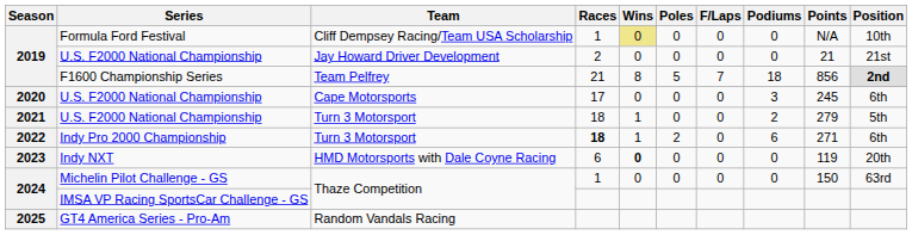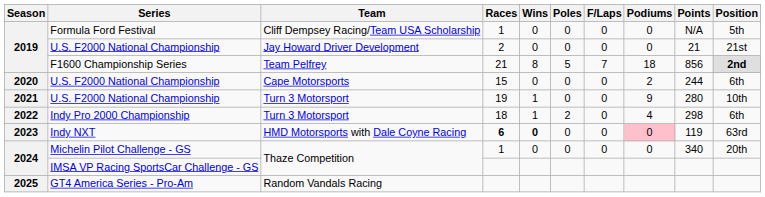Formula Ford Festival | Wins: khaki background -> no background
Formula Ford Festival | Position: 10th -> 5th
U.S. F2000 National Championship / Cape Motorsports | Races: 17 -> 15
U.S. F2000 National Championship / Cape Motorsports | Podiums: 3 -> 2
U.S. F2000 National Championship / Cape Motorsports | Points: 245 -> 244
U.S. F2000 National Championship / Turn 3 Motorsport | Races: 18 -> 19
U.S. F2000 National Championship / Turn 3 Motorsport | Podiums: 2 -> 9
U.S. F2000 National Championship / Turn 3 Motorsport | Points: 279 -> 280
U.S. F2000 National Championship / Turn 3 Motorsport | Position: 5th -> 10th
Indy Pro 2000 Championship | Races: bold -> normal
Indy Pro 2000 Championship | Podiums: 6 -> 4
Indy Pro 2000 Championship | Points: 271 -> 298
Indy NXT | Races: normal -> bold
Indy NXT | Podiums: no background -> pink background
Indy NXT | Position: 20th -> 63rd
Michelin Pilot Challenge - GS | Points: 150 -> 340
Michelin Pilot Challenge - GS | Position: 63rd -> 20th
